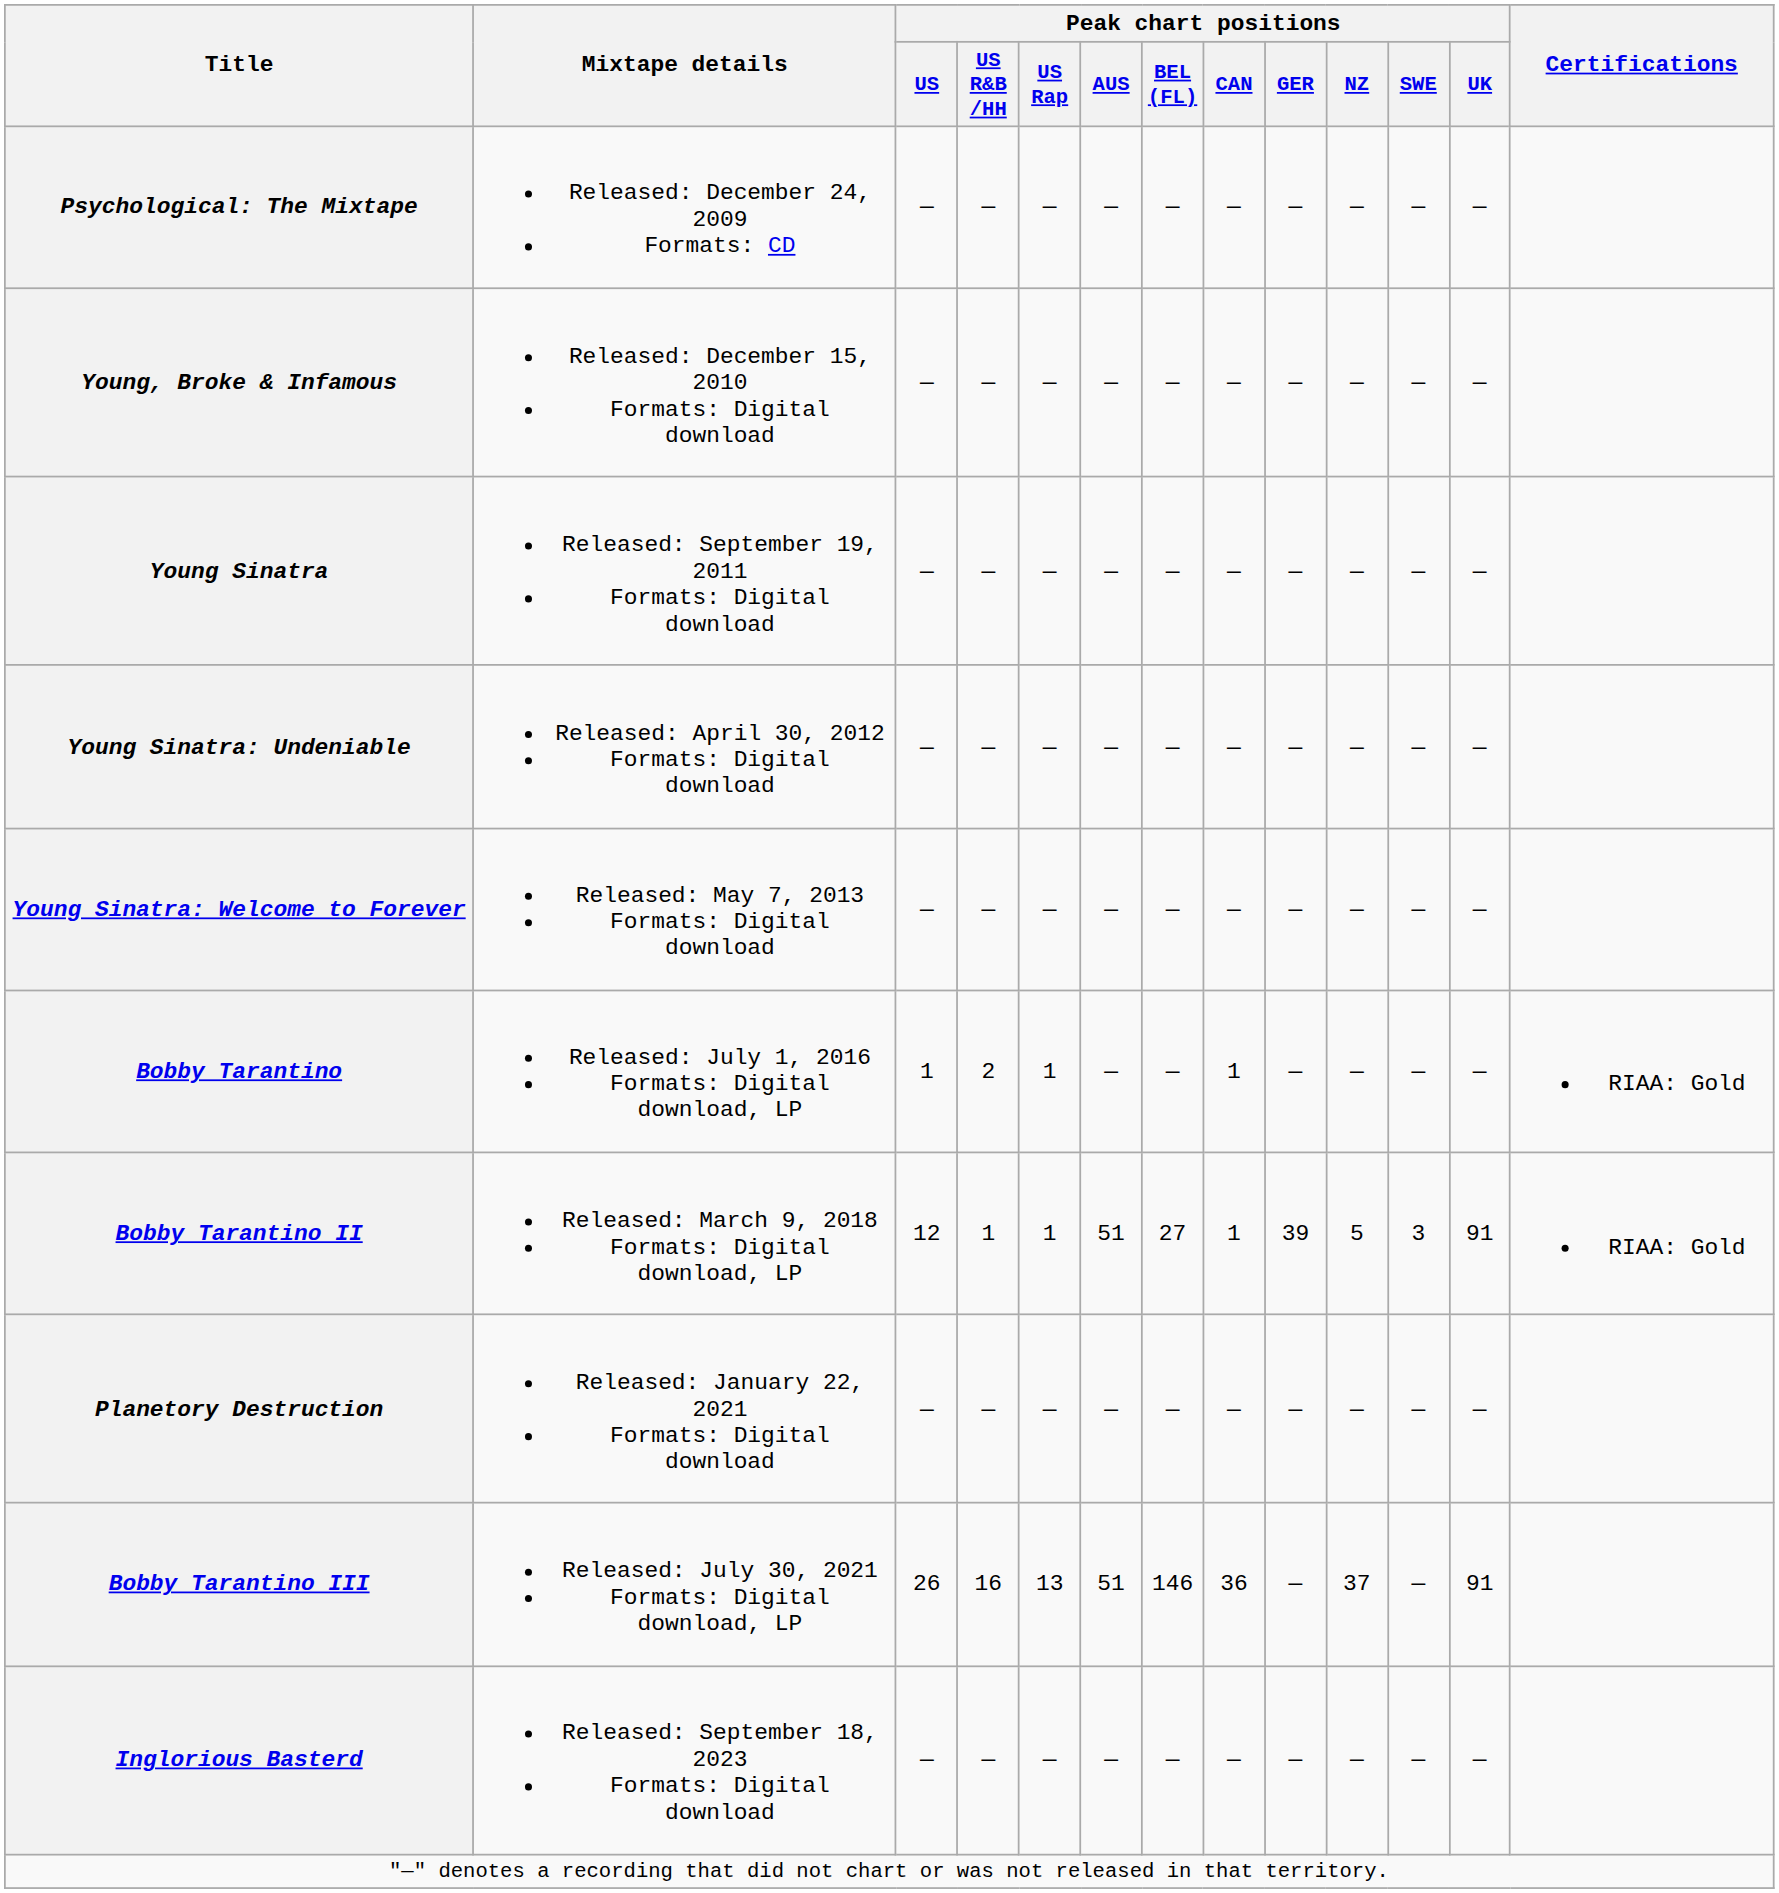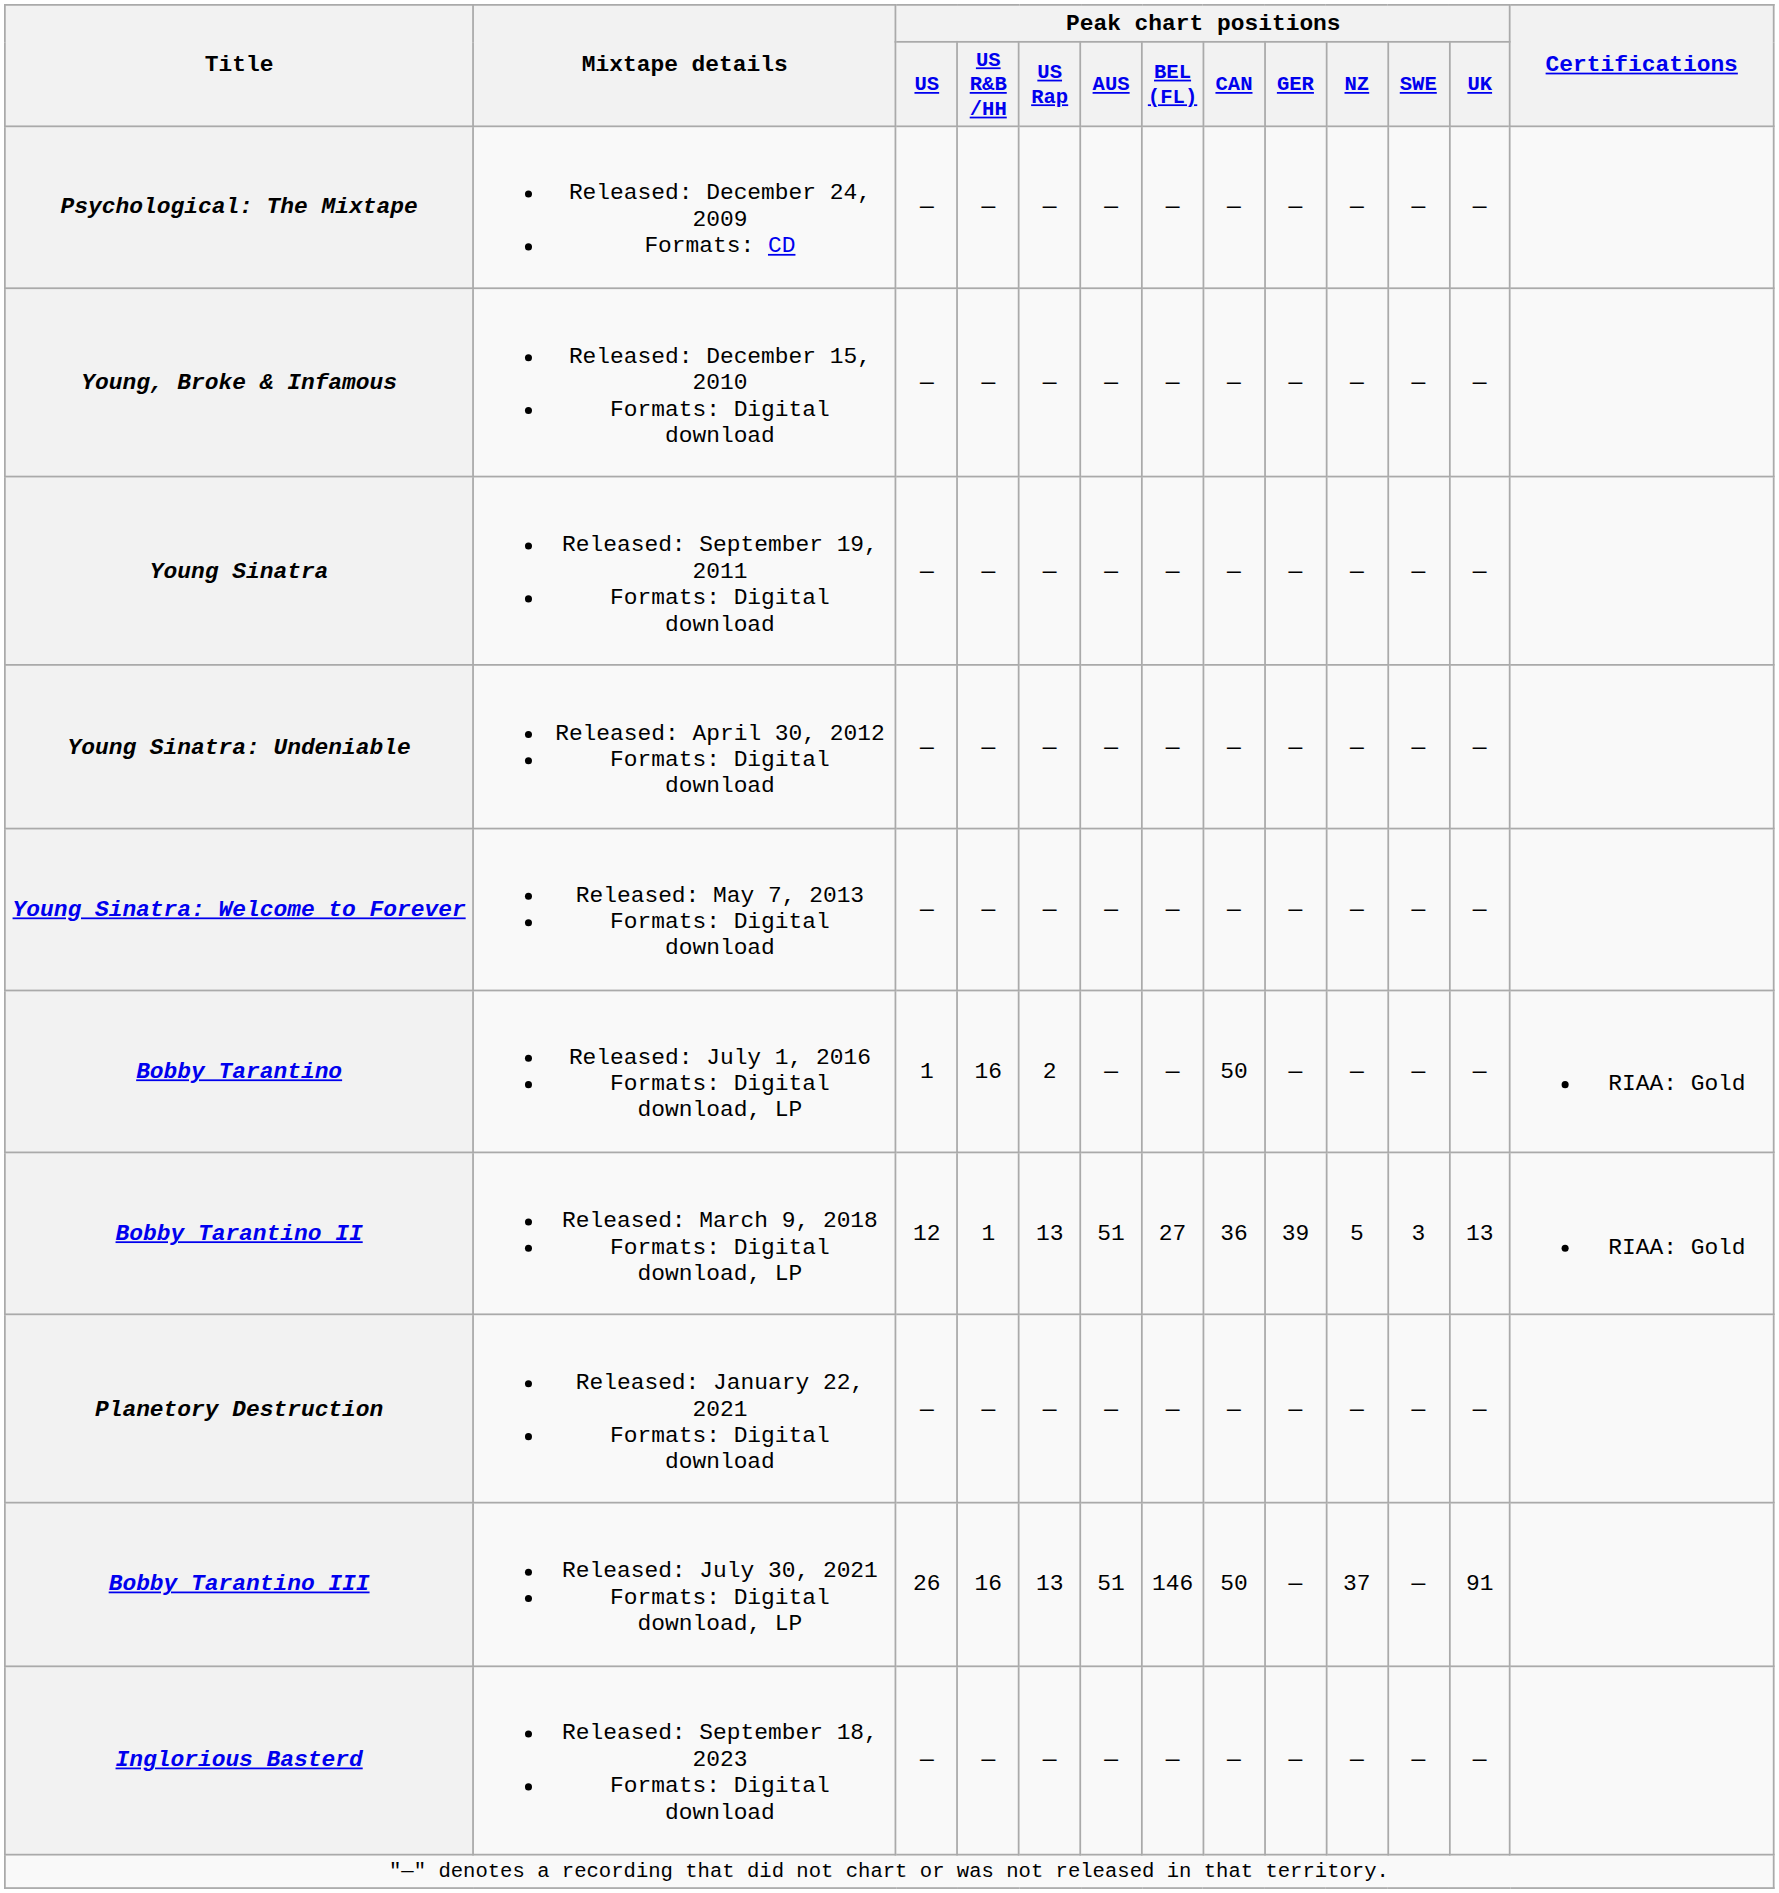Bobby Tarantino | Peak chart positions / US R&B /HH: 2 -> 16
Bobby Tarantino | Peak chart positions / US Rap: 1 -> 2
Bobby Tarantino | Peak chart positions / CAN: 1 -> 50
Bobby Tarantino II | Peak chart positions / US Rap: 1 -> 13
Bobby Tarantino II | Peak chart positions / CAN: 1 -> 36
Bobby Tarantino II | Peak chart positions / UK: 91 -> 13
Bobby Tarantino III | Peak chart positions / CAN: 36 -> 50
